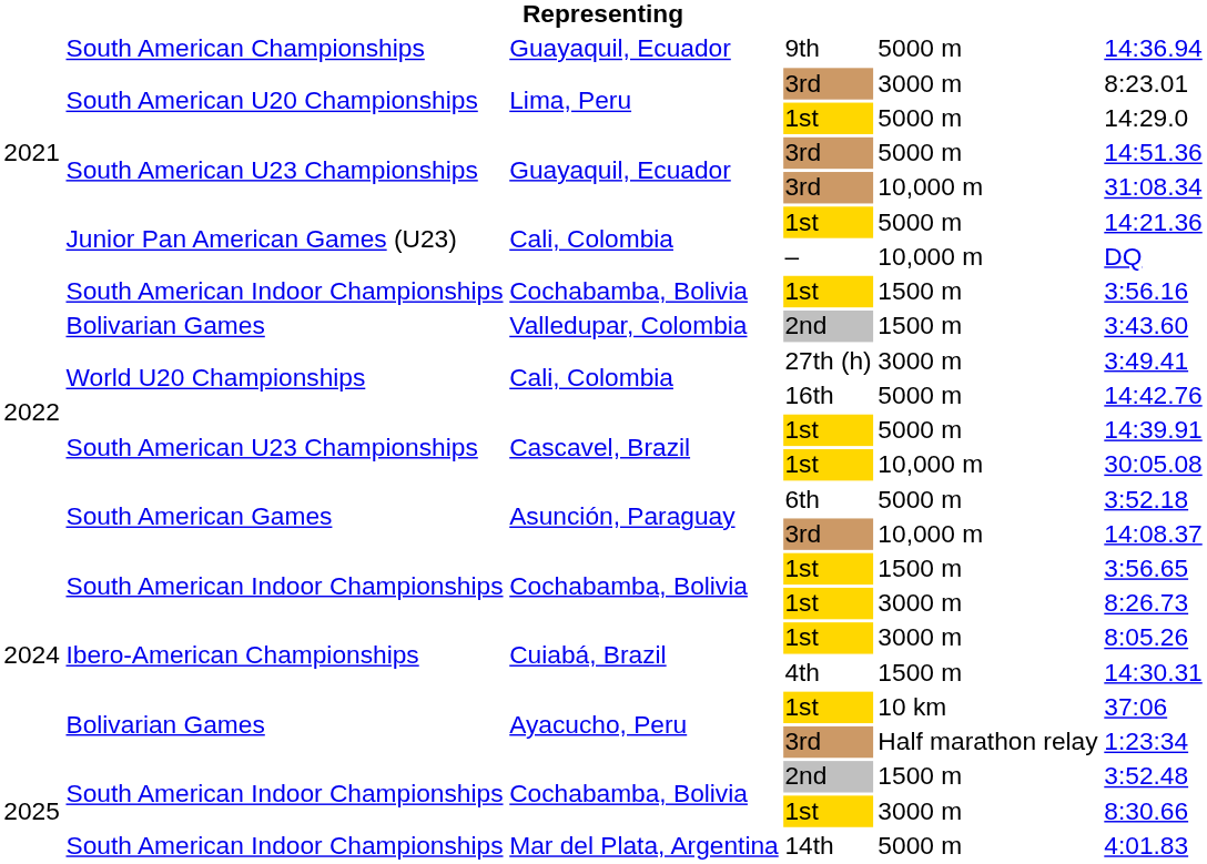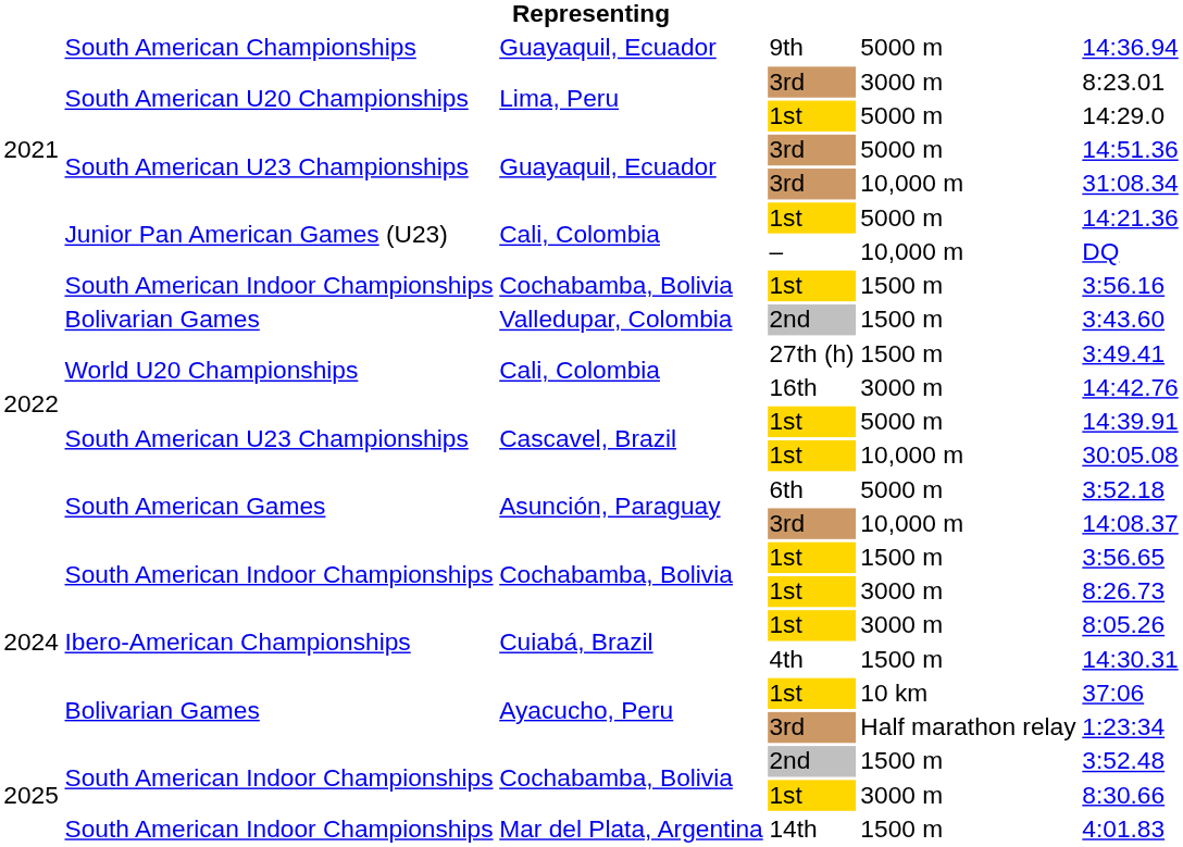Cali, Colombia / 27th (h) | column 5: 3000 m -> 1500 m
Cali, Colombia / 16th | column 5: 5000 m -> 3000 m
Mar del Plata, Argentina | column 5: 5000 m -> 1500 m
